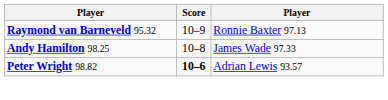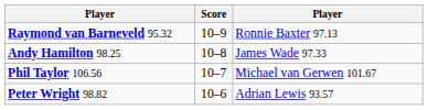+ row: Phil Taylor 106.56 | 10–7 | Michael van Gerwen 101.67
Peter Wright 98.82 | Score: bold -> normal
